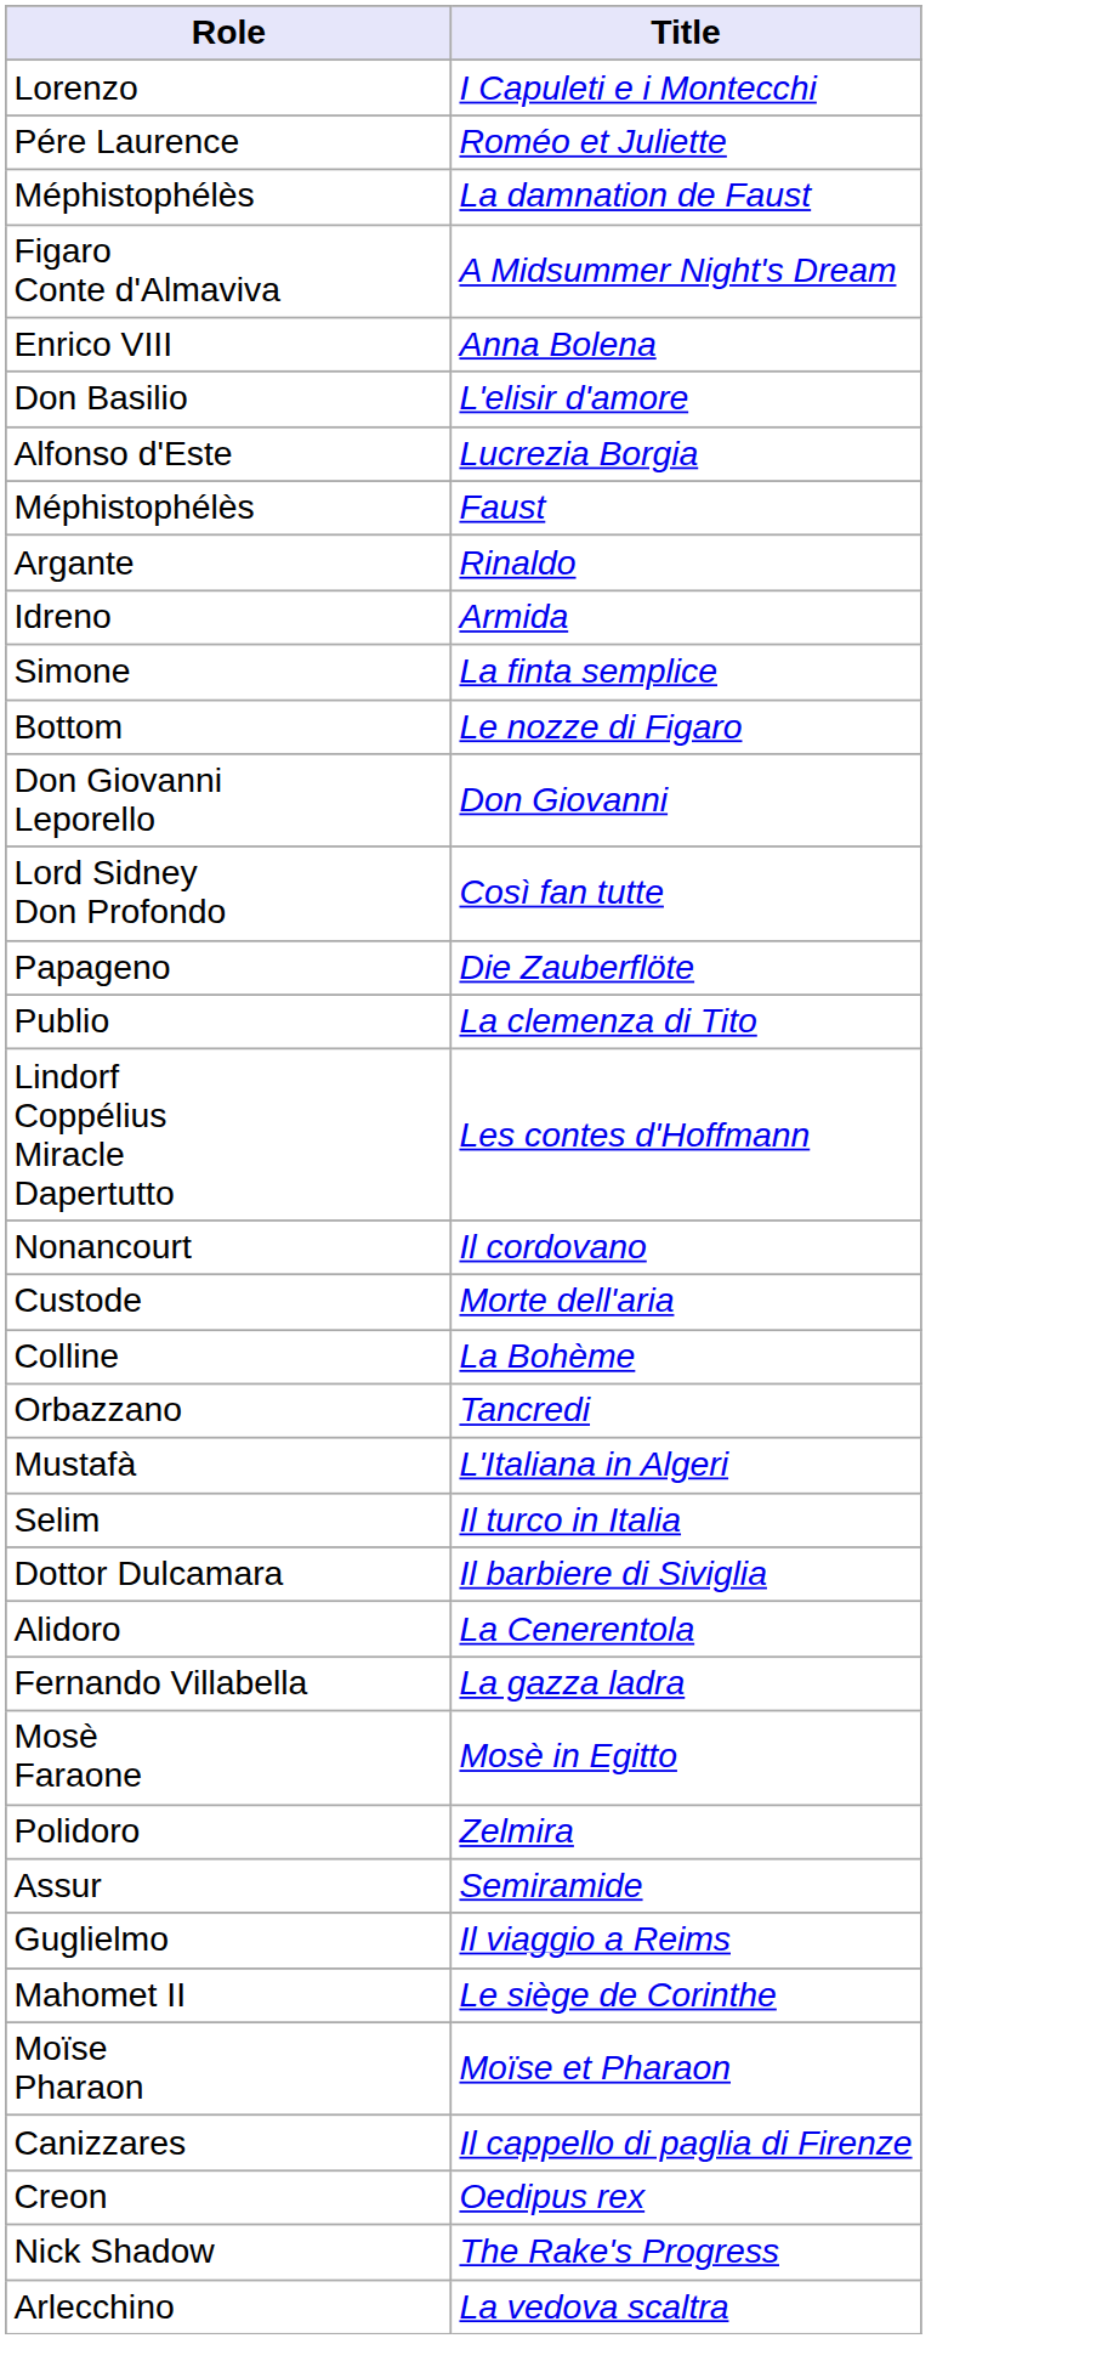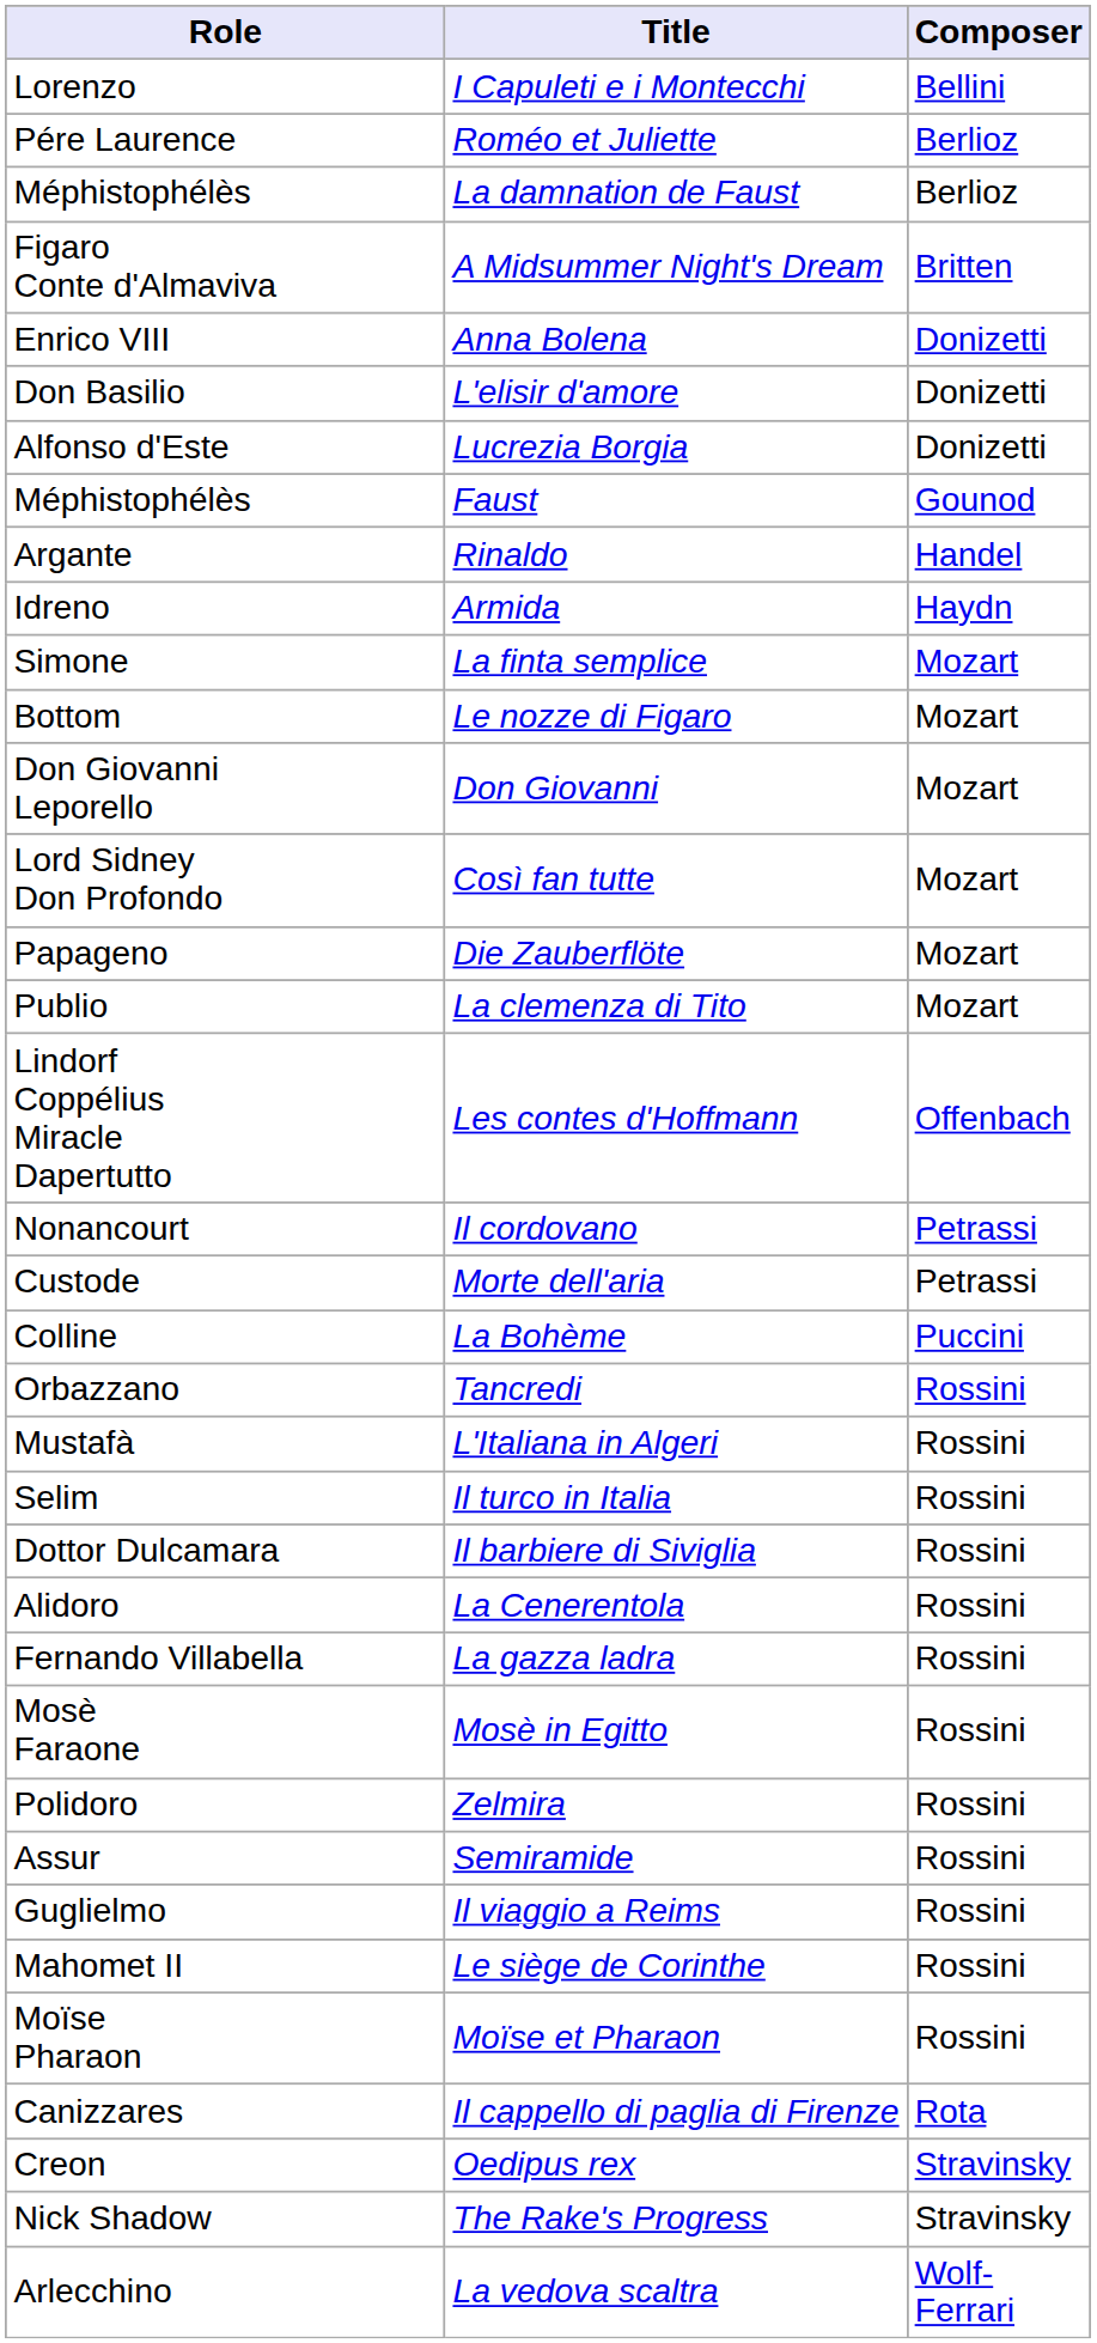+ column: Composer | Bellini | Berlioz | Berlioz | Britten | Donizetti | Donizetti | Donizetti | Gounod | Handel | Haydn | Mozart | Mozart | Mozart | Mozart | Mozart | Mozart | Offenbach | Petrassi | Petrassi | Puccini | Rossini | Rossini | Rossini | Rossini | Rossini | Rossini | Rossini | Rossini | Rossini | Rossini | Rossini | Rossini | Rota | Stravinsky | Stravinsky | Wolf-Ferrari
